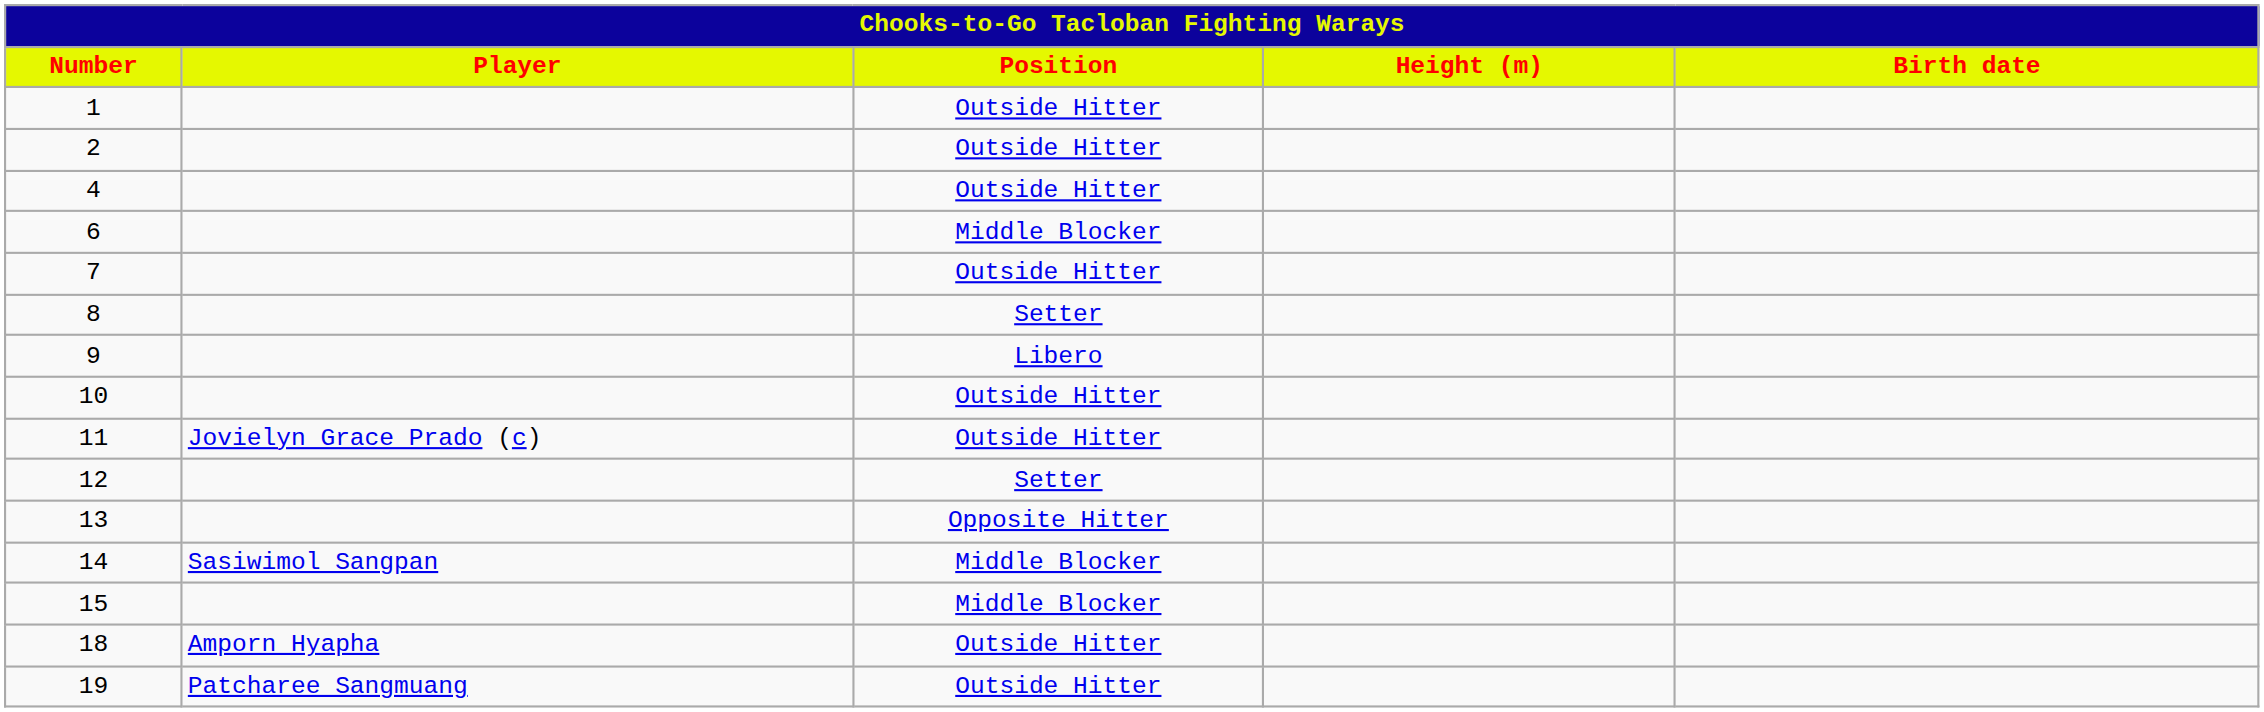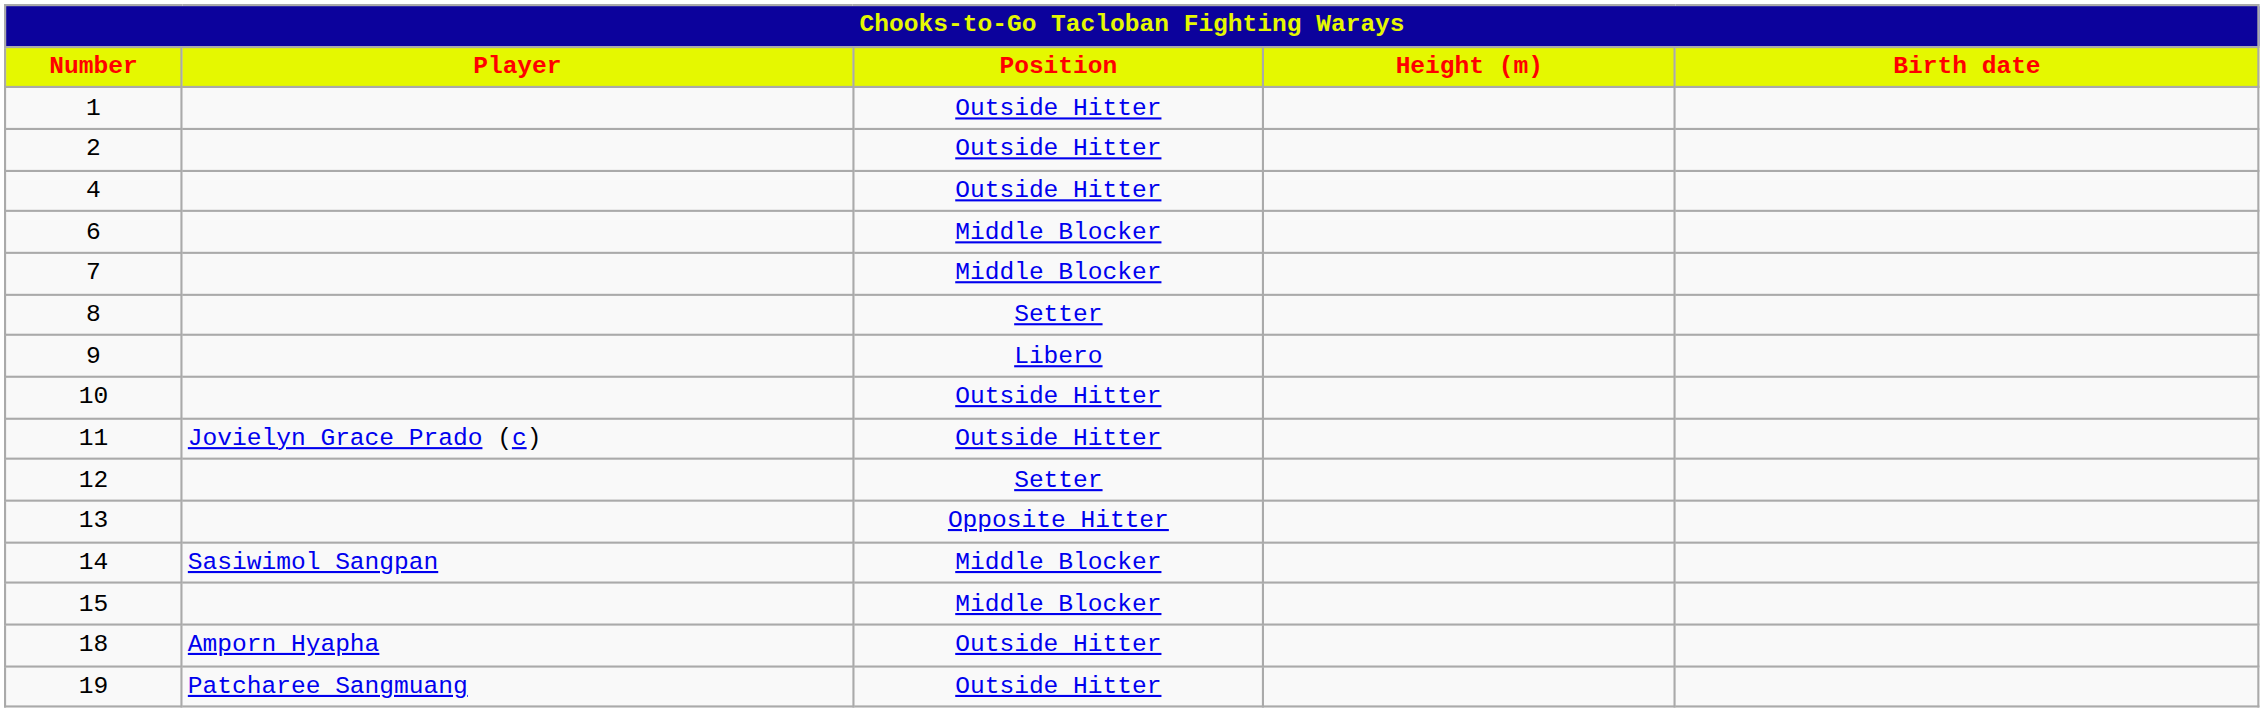7 | Position: Outside Hitter -> Middle Blocker
